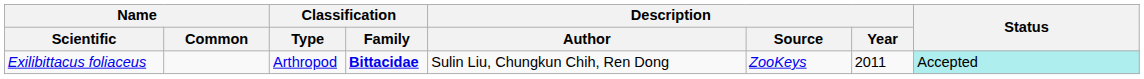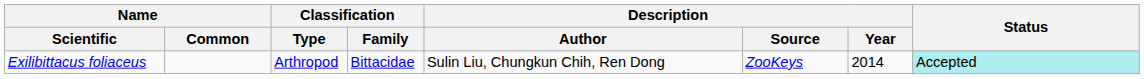Exilibittacus foliaceus | Classification / Family: bold -> normal
Exilibittacus foliaceus | Description / Year: 2011 -> 2014
